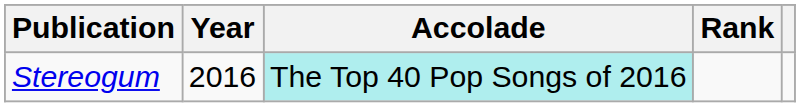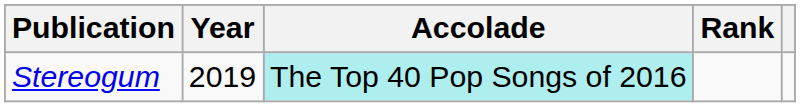Stereogum | Year: 2016 -> 2019
